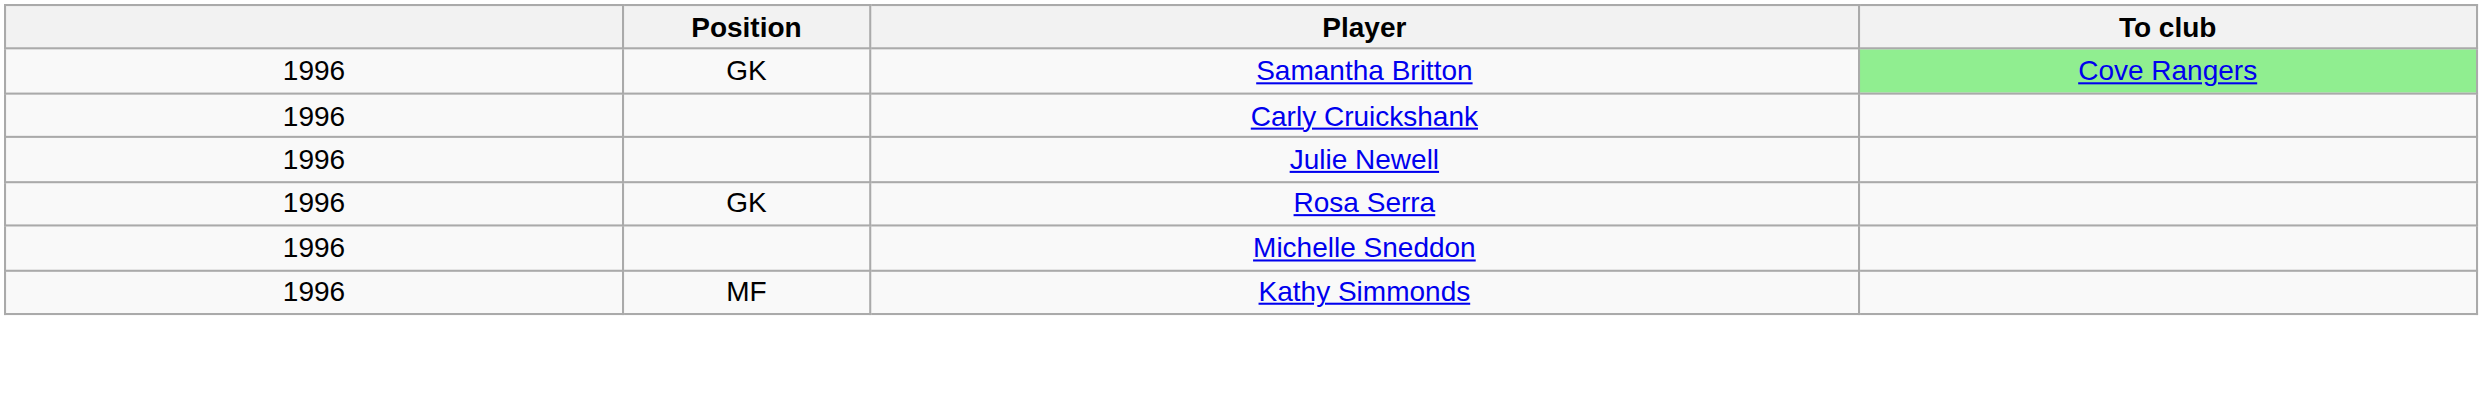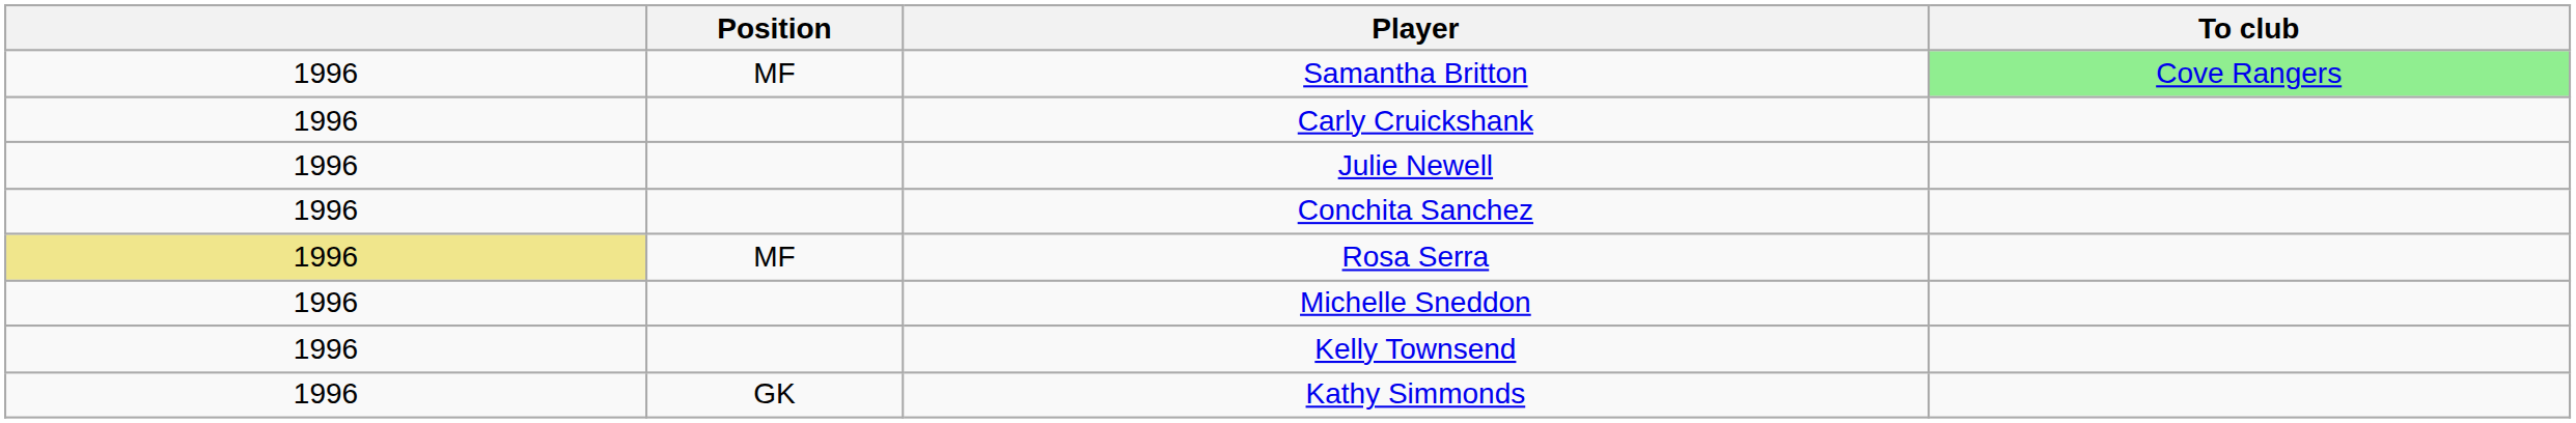Samantha Britton | Position: GK -> MF
+ row: 1996 | Conchita Sanchez
Rosa Serra | column 1: no background -> khaki background
Rosa Serra | Position: GK -> MF
+ row: 1996 | Kelly Townsend
Kathy Simmonds | Position: MF -> GK
